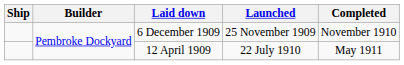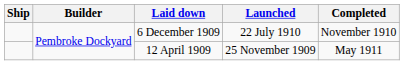6 December 1909 | Launched: 25 November 1909 -> 22 July 1910
12 April 1909 | Launched: 22 July 1910 -> 25 November 1909
